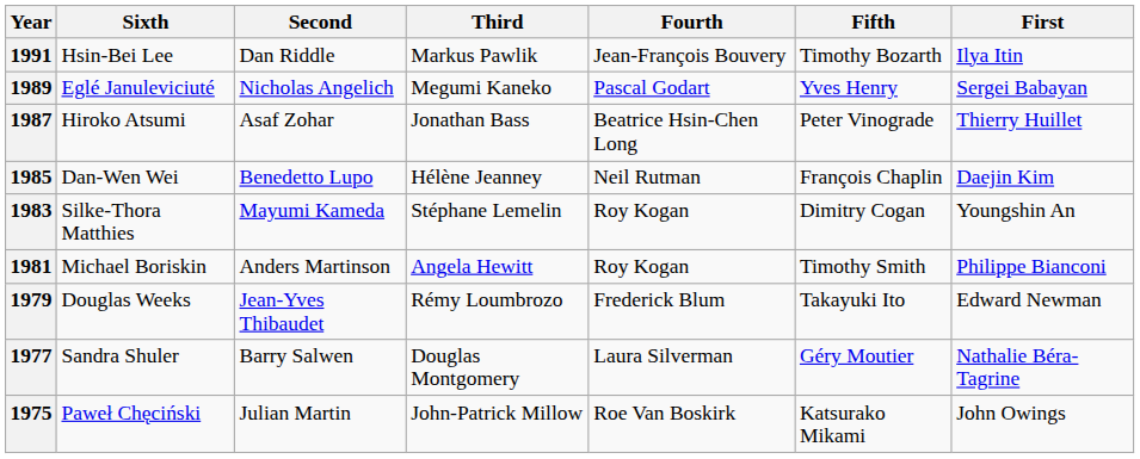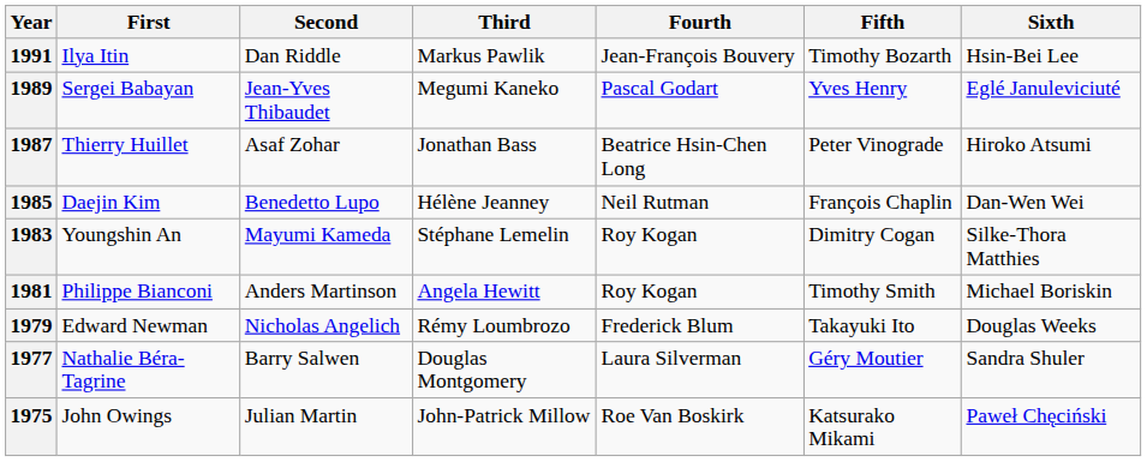columns swapped: First <-> Sixth
1989 | Second: Nicholas Angelich -> Jean-Yves Thibaudet
1979 | Second: Jean-Yves Thibaudet -> Nicholas Angelich
